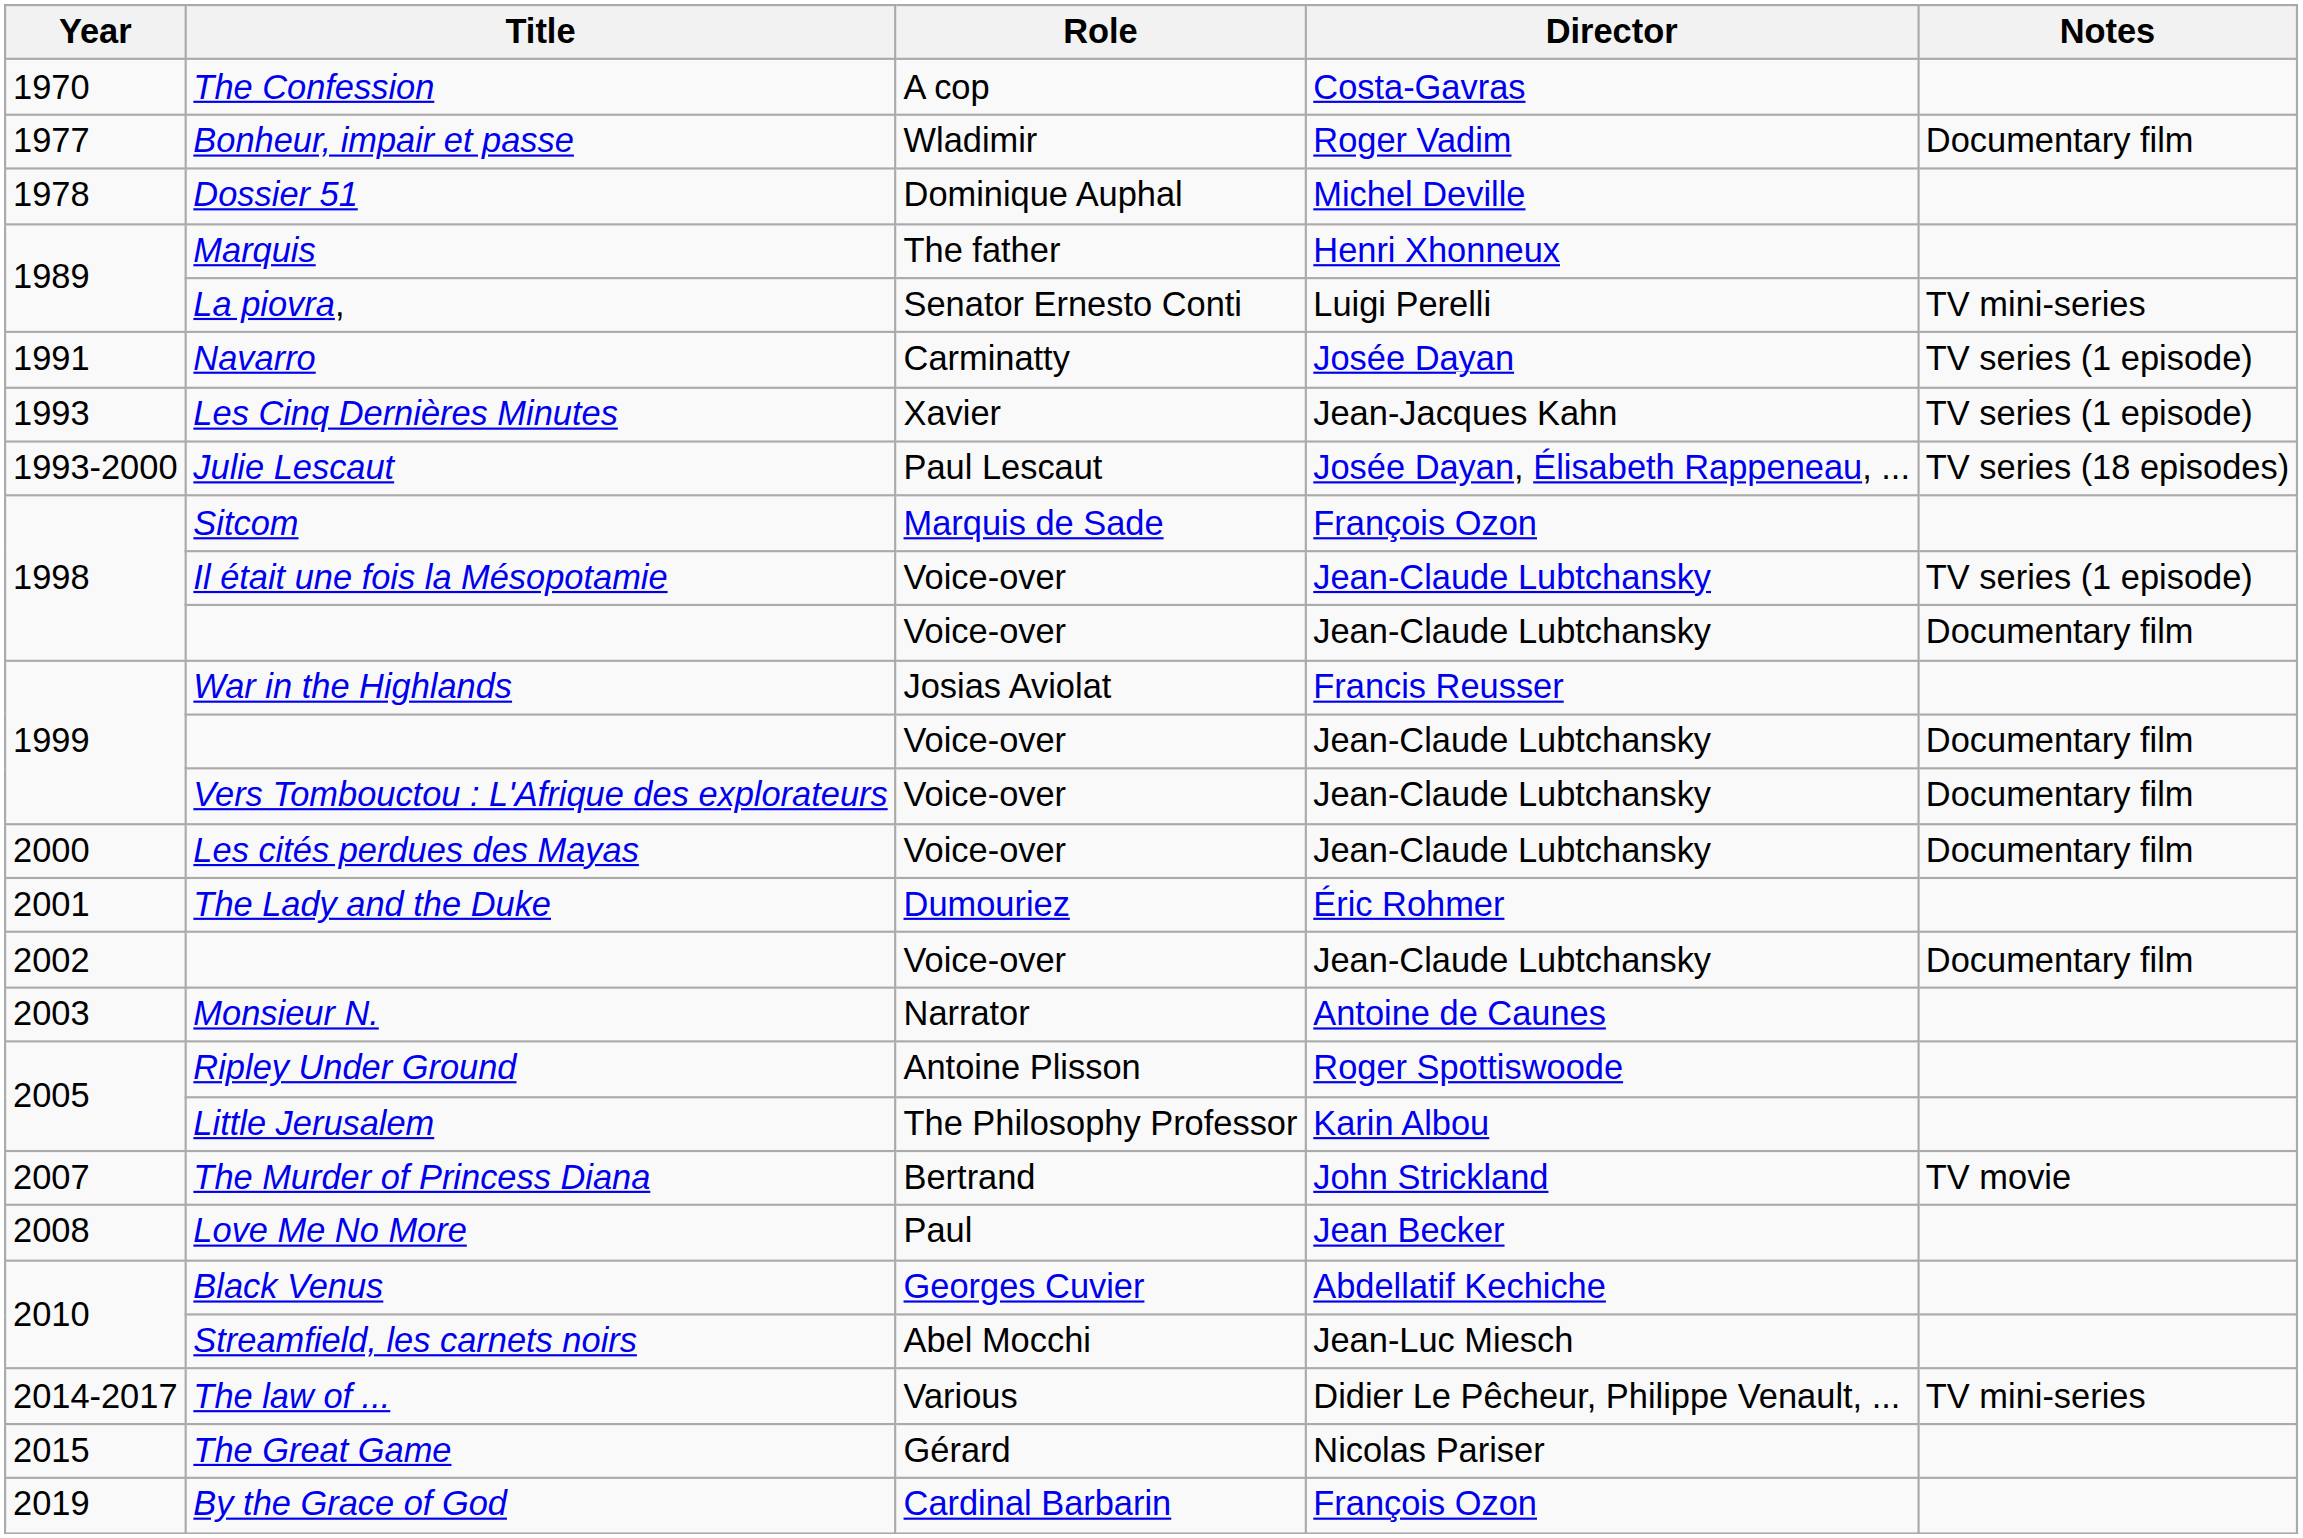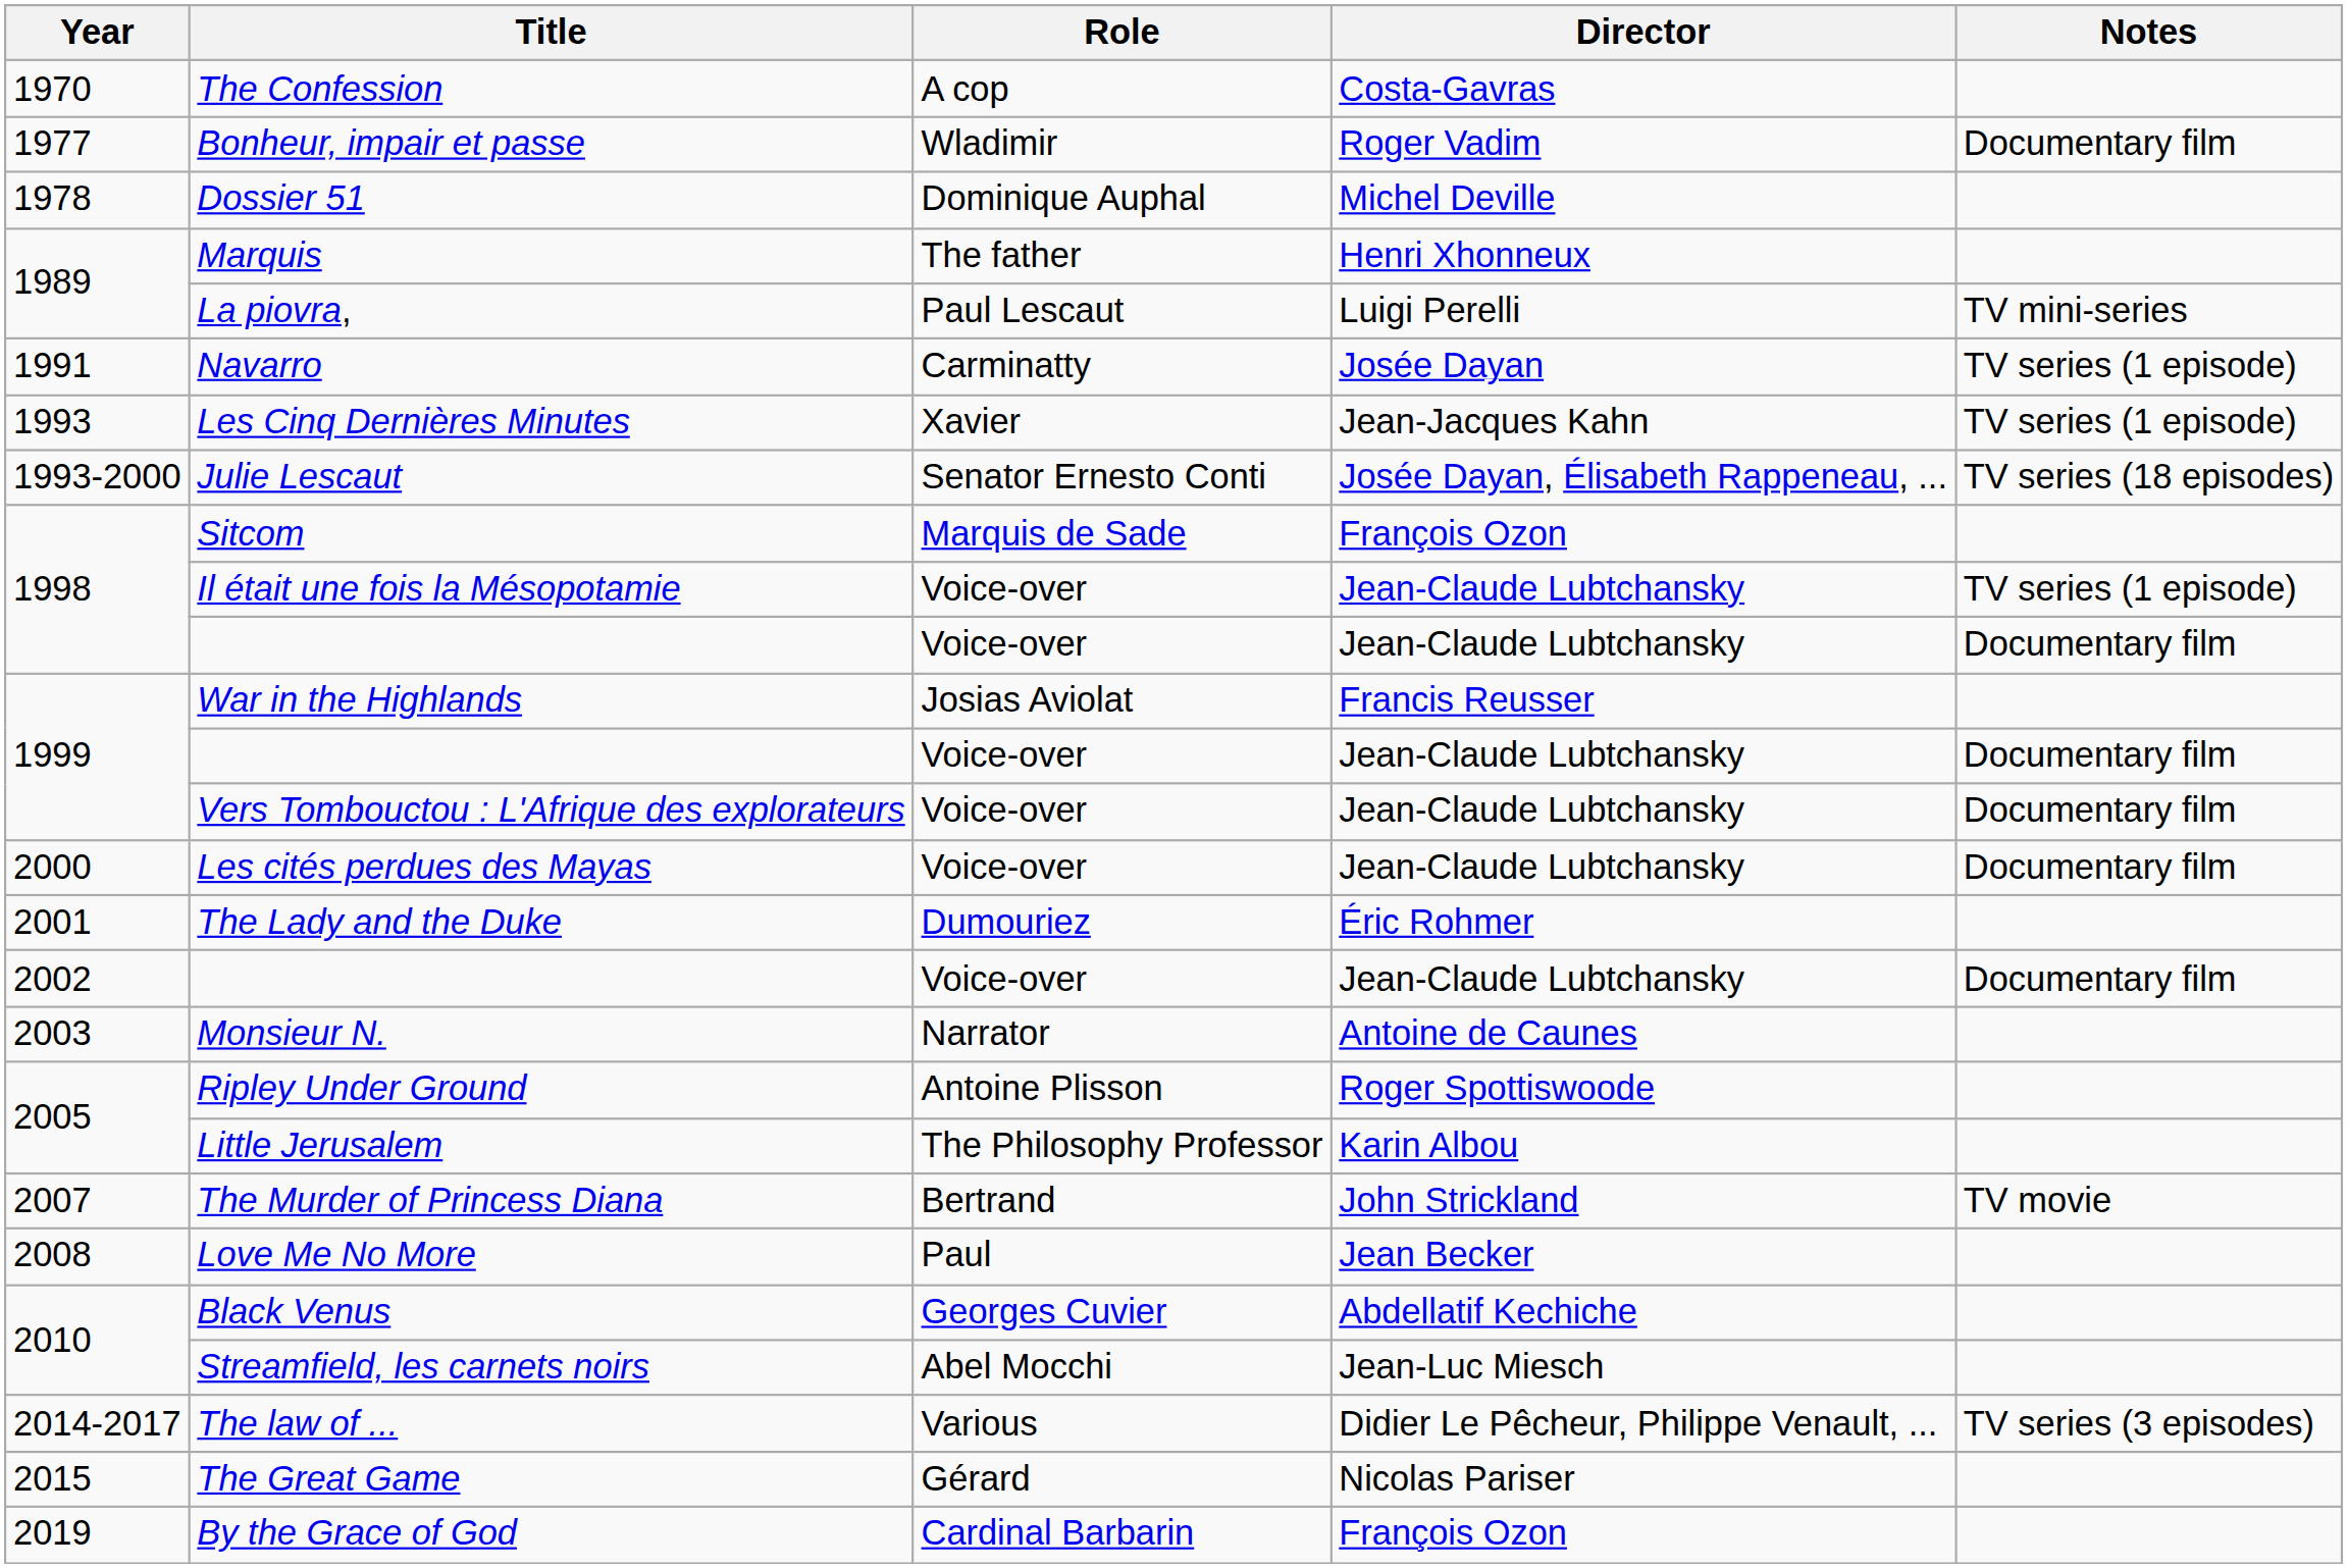La piovra, | Role: Senator Ernesto Conti -> Paul Lescaut
Julie Lescaut | Role: Paul Lescaut -> Senator Ernesto Conti
The law of ... | Notes: TV mini-series -> TV series (3 episodes)
